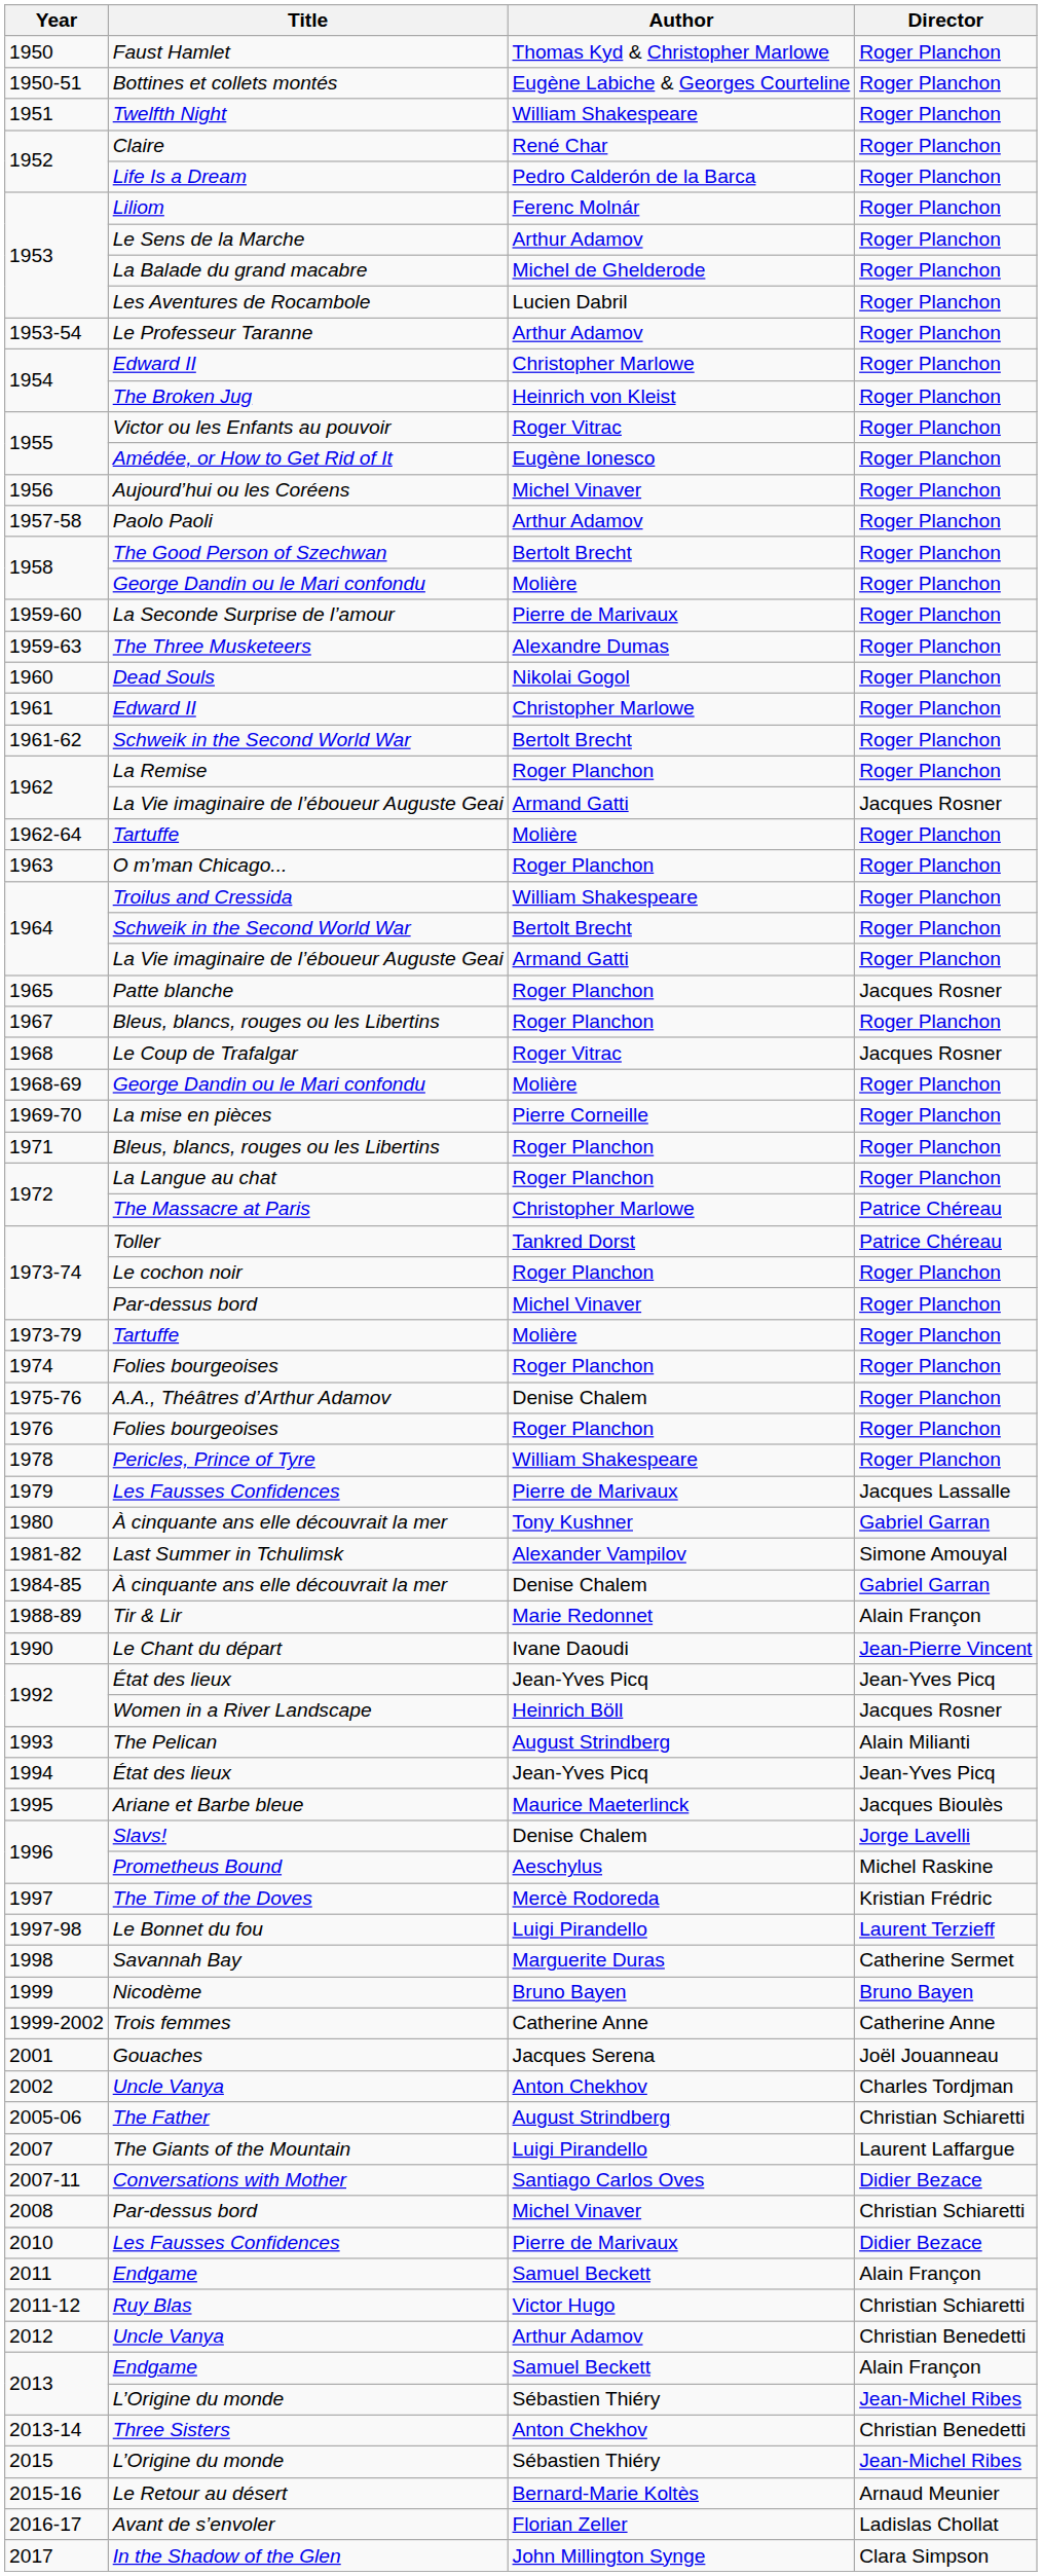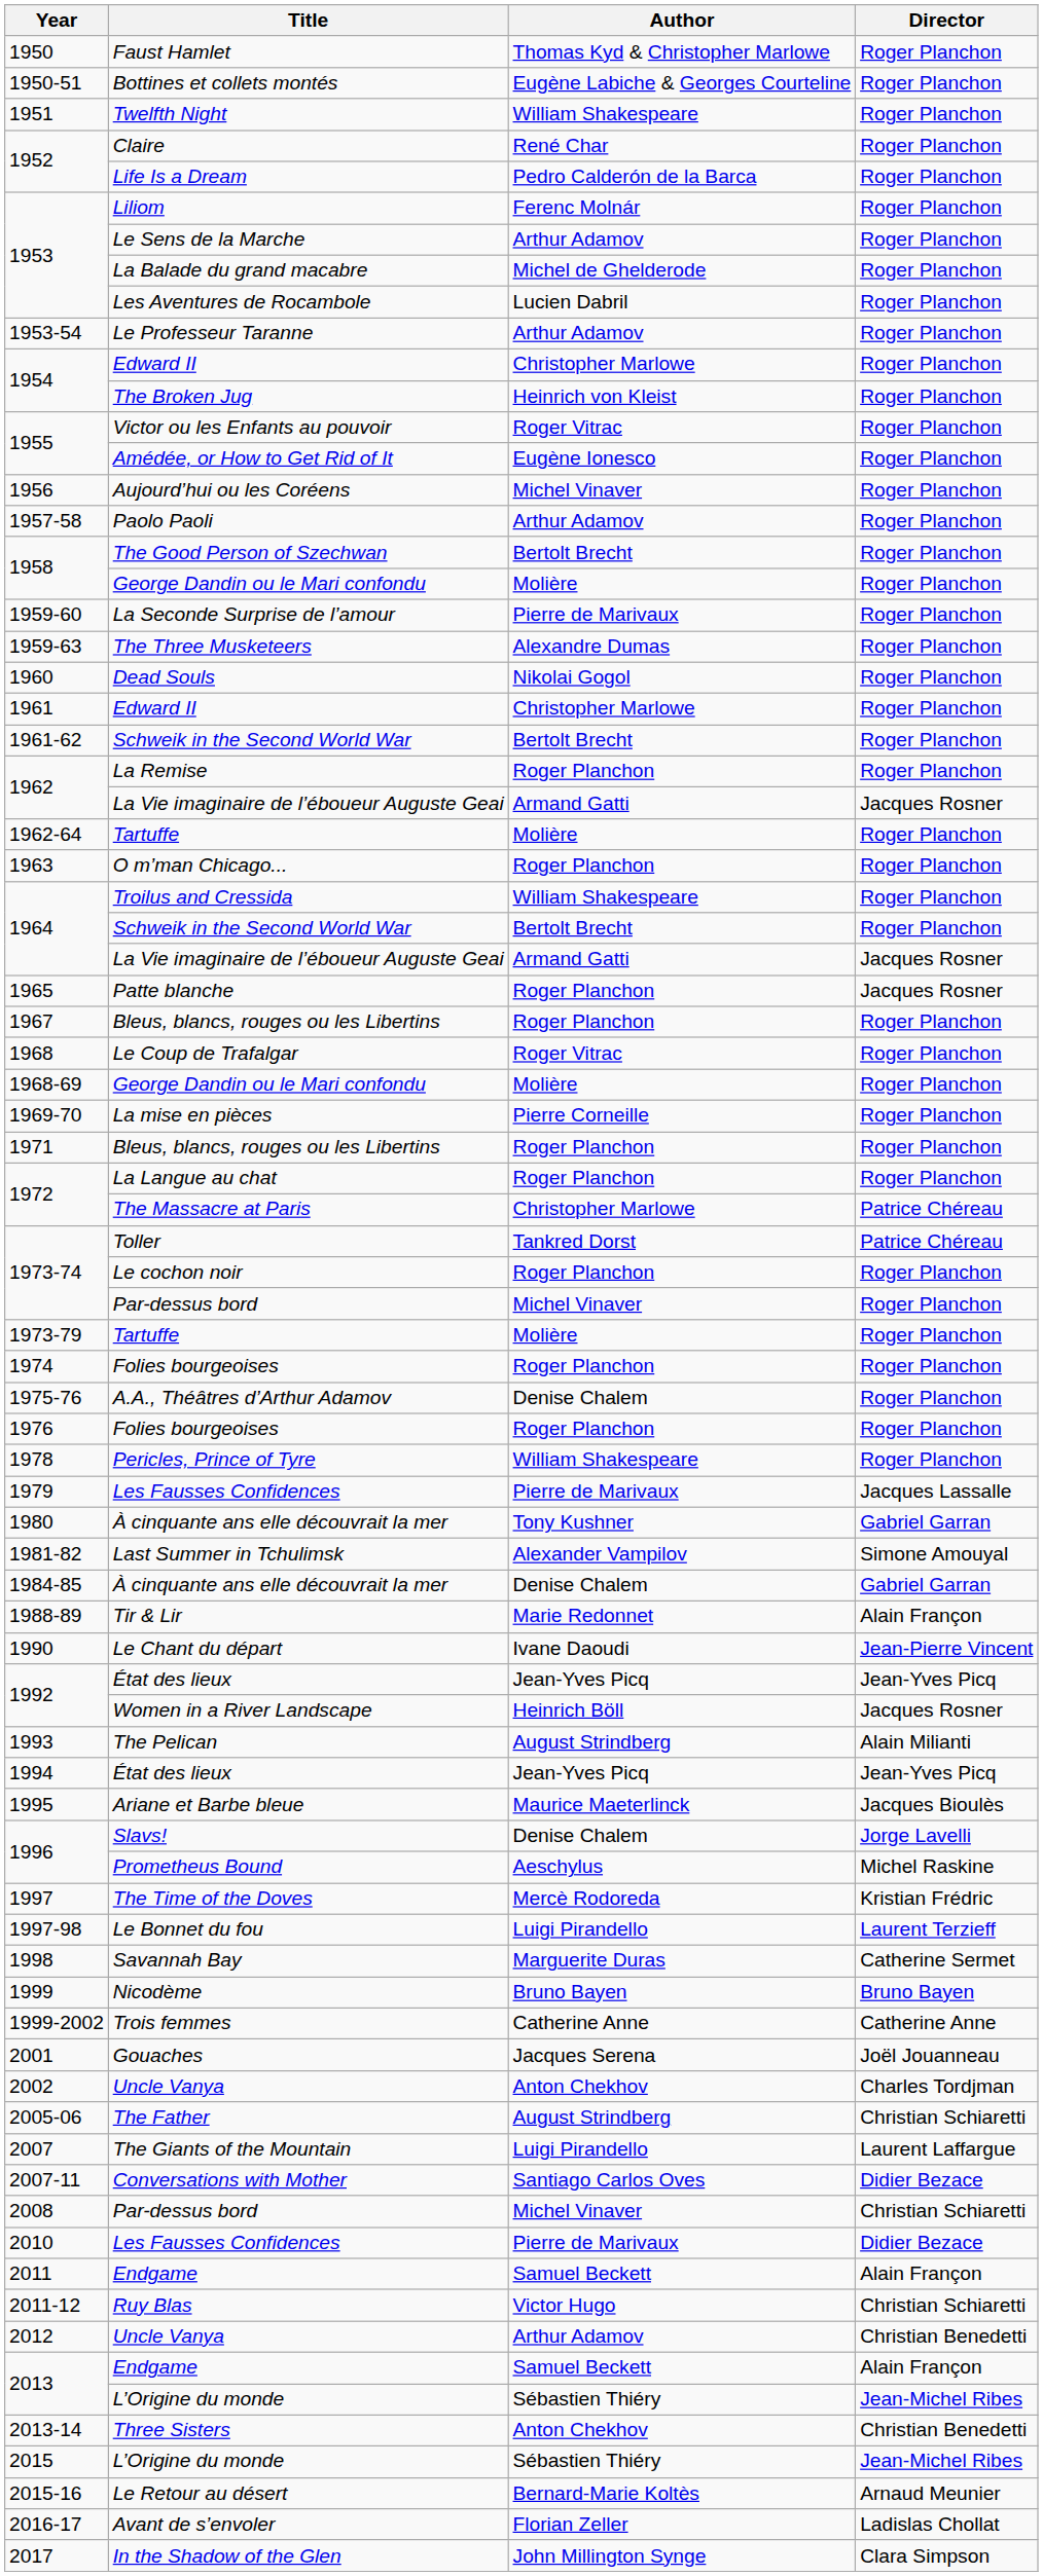1964 / La Vie imaginaire de l’éboueur Auguste Geai | Director: Roger Planchon -> Jacques Rosner
Le Coup de Trafalgar | Director: Jacques Rosner -> Roger Planchon
